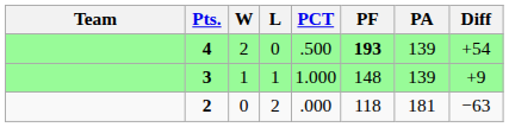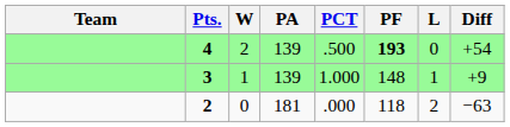columns swapped: L <-> PA
